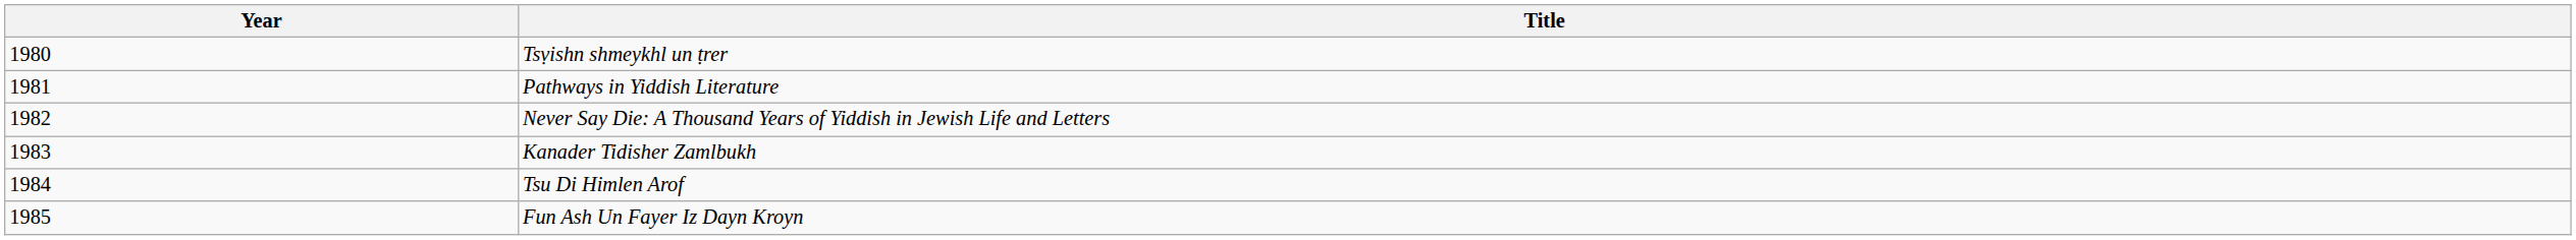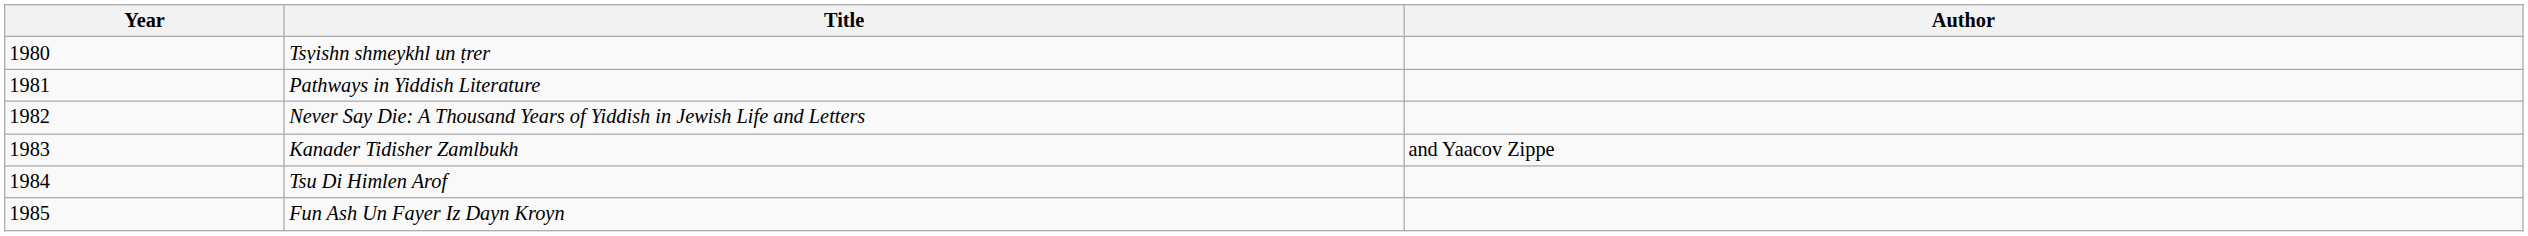+ column: Author | and Yaacov Zippe
